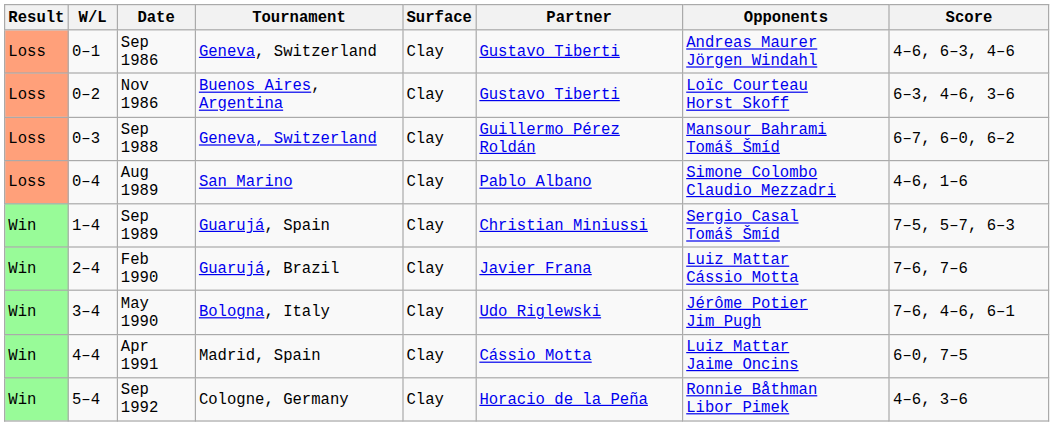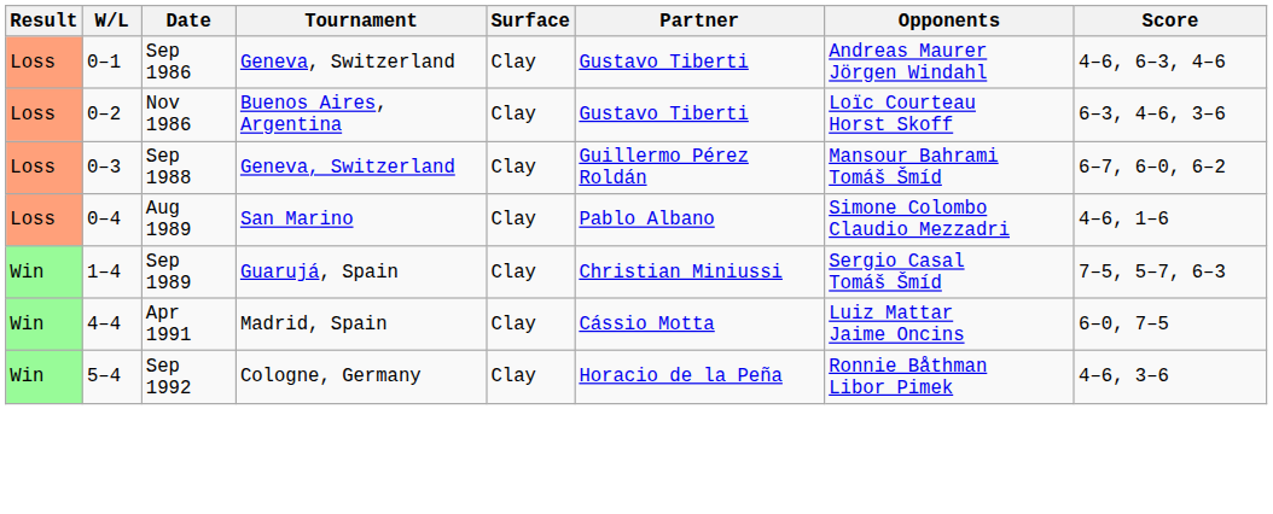- row: Win | 2–4 | Feb 1990 | Guarujá, Brazil | Clay | Javier Frana | Luiz Mattar Cássio Motta | 7–6, 7–6
- row: Win | 3–4 | May 1990 | Bologna, Italy | Clay | Udo Riglewski | Jérôme Potier Jim Pugh | 7–6, 4–6, 6–1
